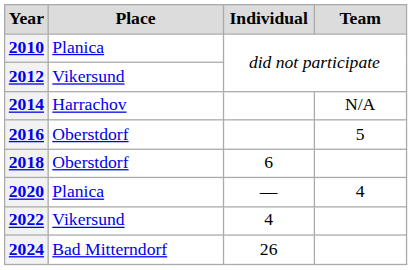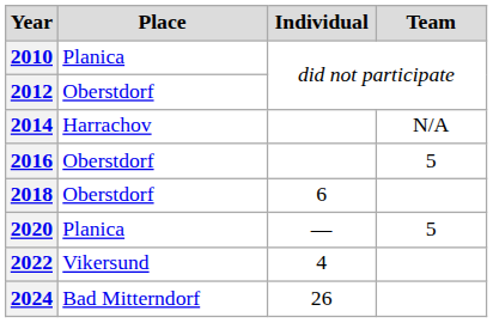2012 | Place: Vikersund -> Oberstdorf
2020 | Team: 4 -> 5
